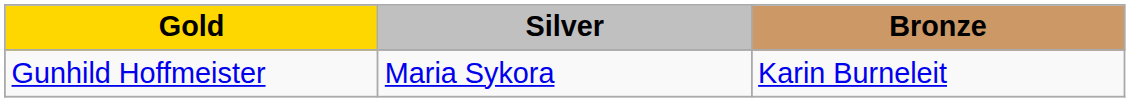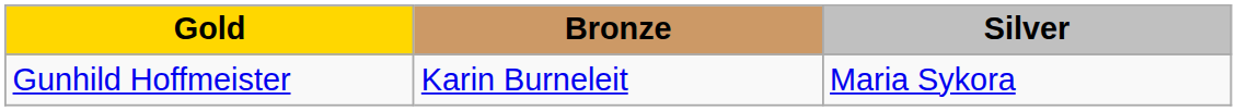columns swapped: Silver <-> Bronze
